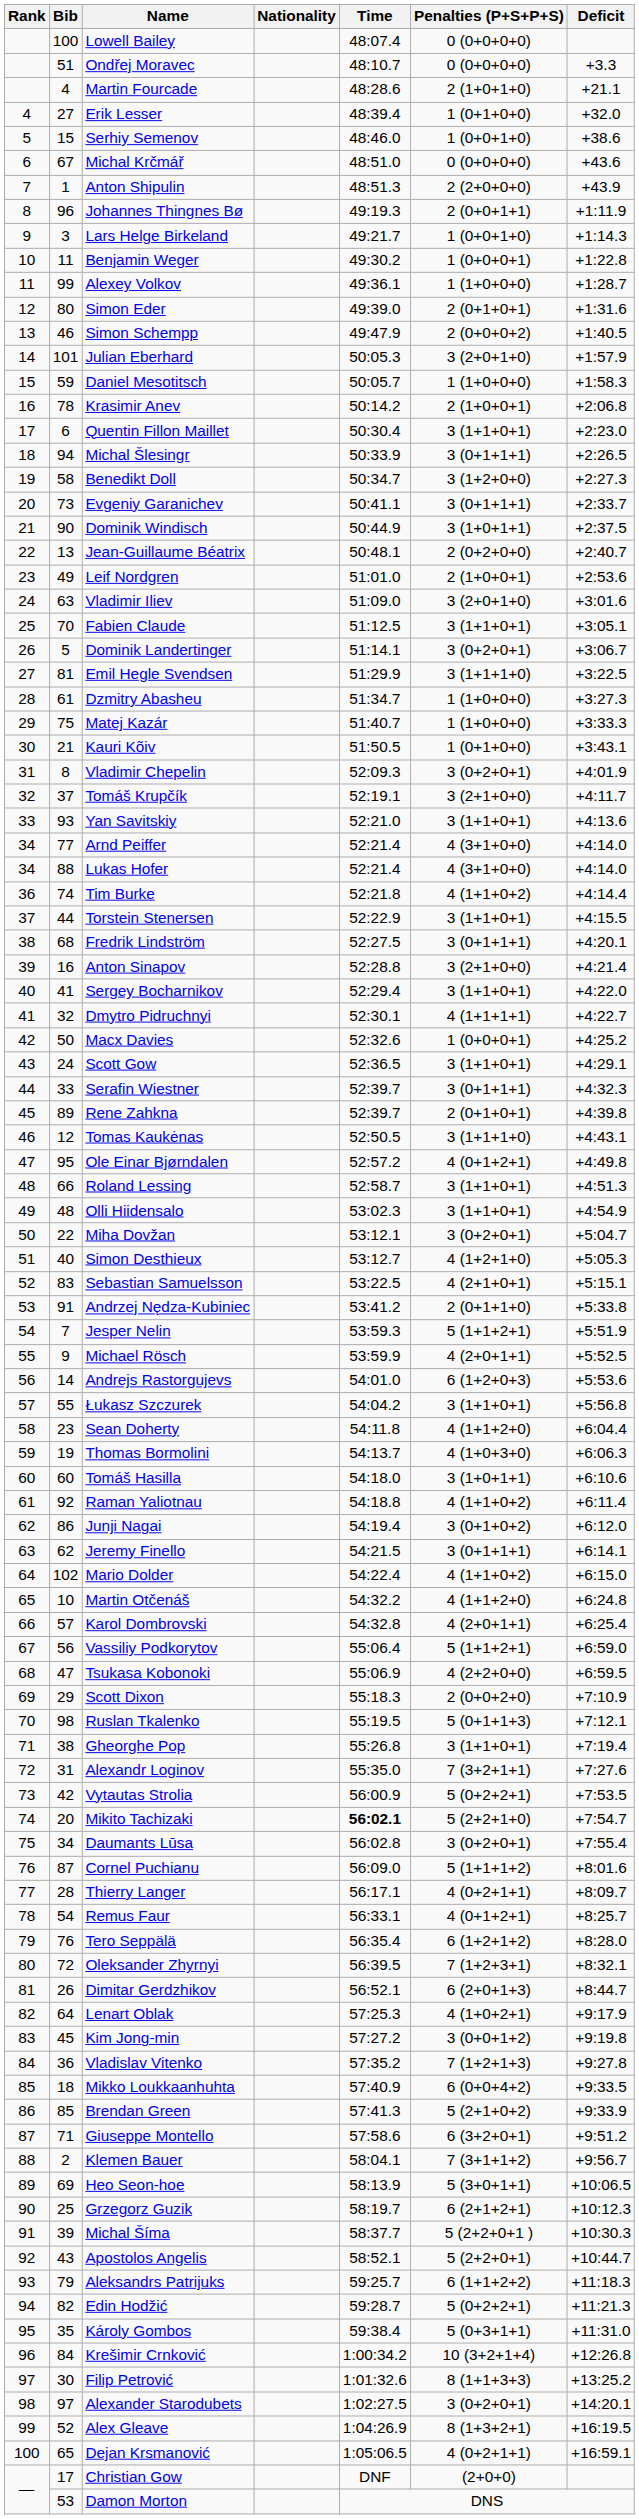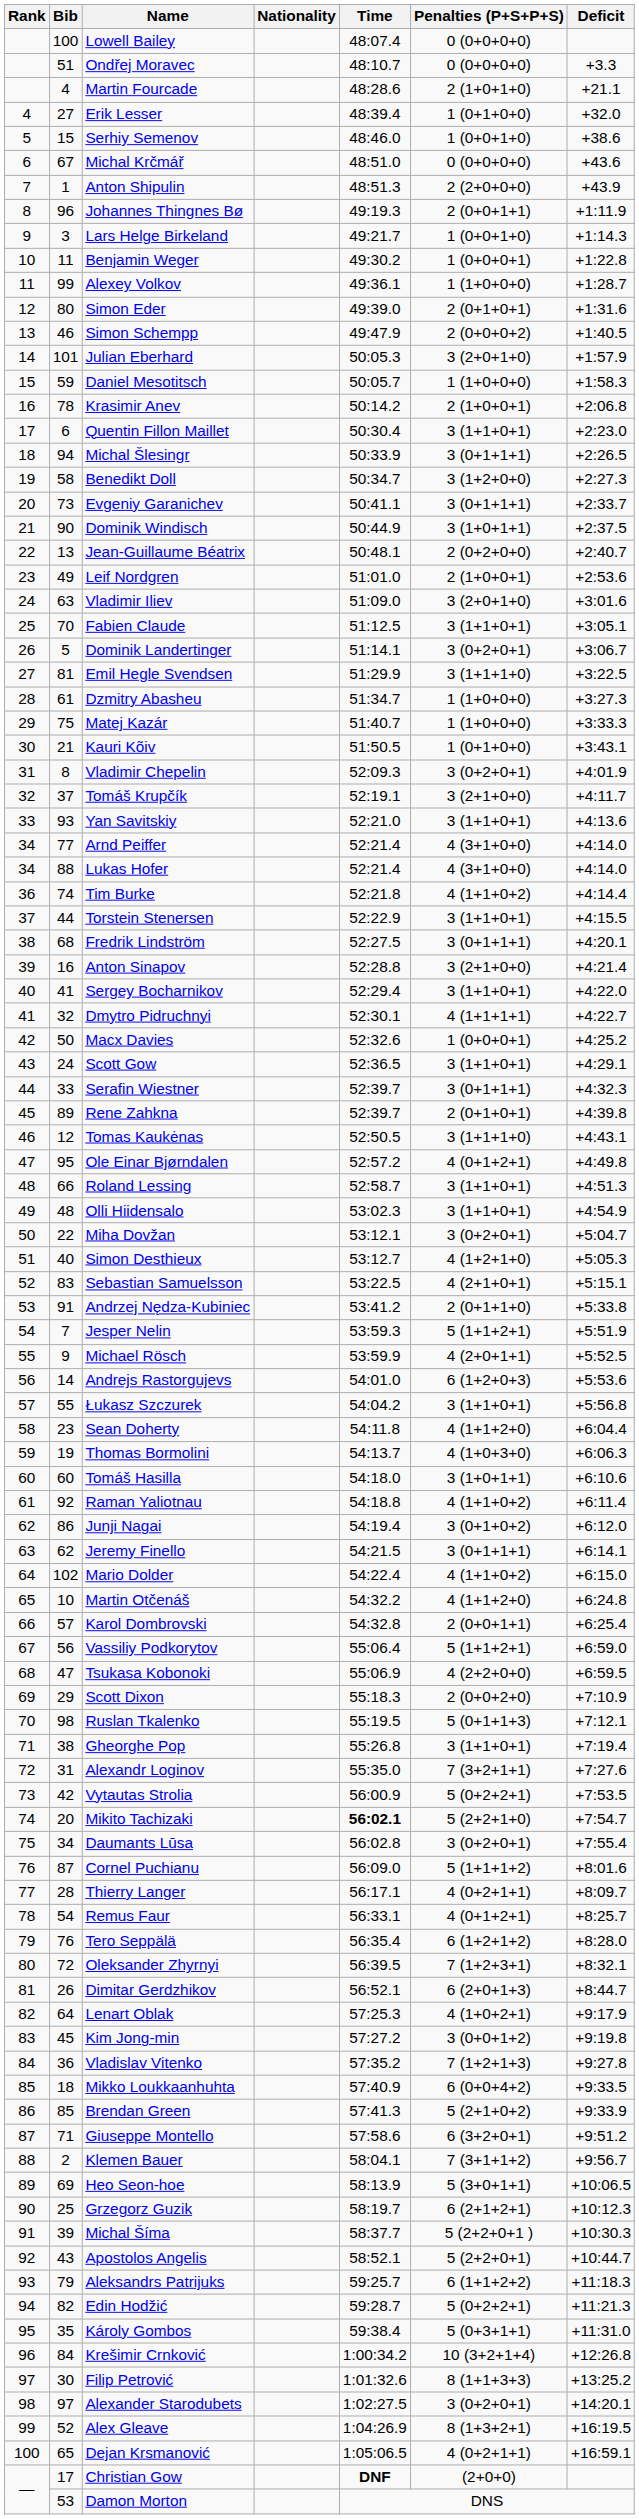Karol Dombrovski | Penalties (P+S+P+S): 4 (2+0+1+1) -> 2 (0+0+1+1)
Christian Gow | Time: normal -> bold
